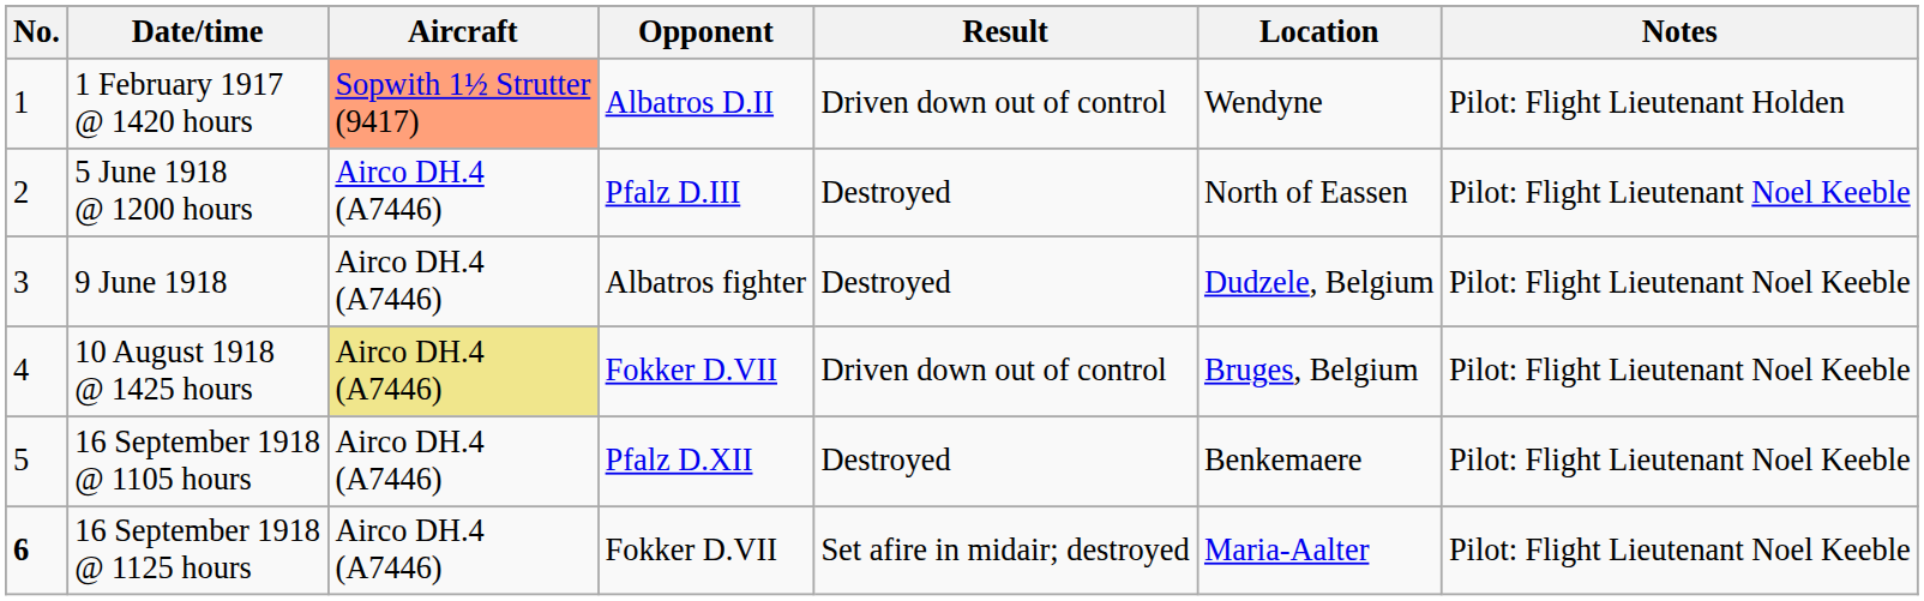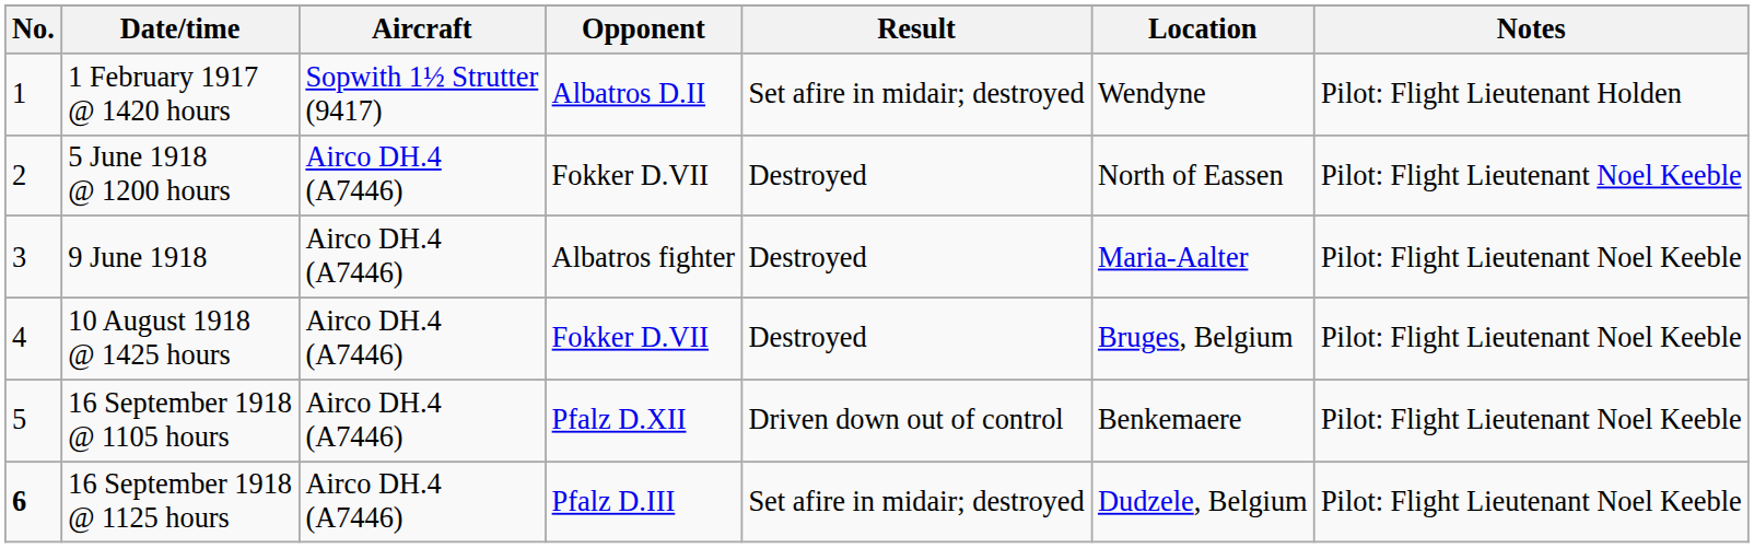1 February 1917 @ 1420 hours | Aircraft: lightsalmon background -> no background
1 February 1917 @ 1420 hours | Result: Driven down out of control -> Set afire in midair; destroyed
5 June 1918 @ 1200 hours | Opponent: Pfalz D.III -> Fokker D.VII
9 June 1918 | Location: Dudzele, Belgium -> Maria-Aalter
10 August 1918 @ 1425 hours | Aircraft: khaki background -> no background
10 August 1918 @ 1425 hours | Result: Driven down out of control -> Destroyed
16 September 1918 @ 1105 hours | Result: Destroyed -> Driven down out of control
16 September 1918 @ 1125 hours | Opponent: Fokker D.VII -> Pfalz D.III
16 September 1918 @ 1125 hours | Location: Maria-Aalter -> Dudzele, Belgium
